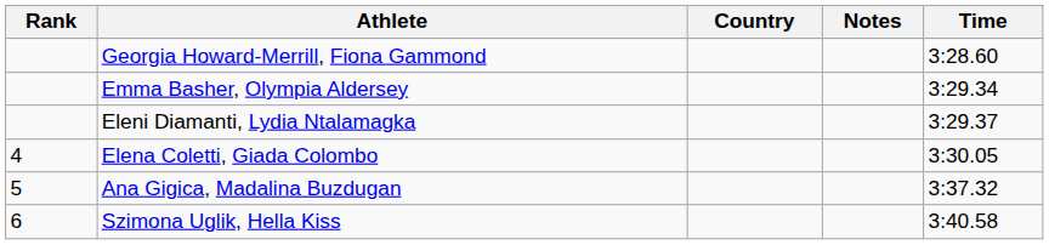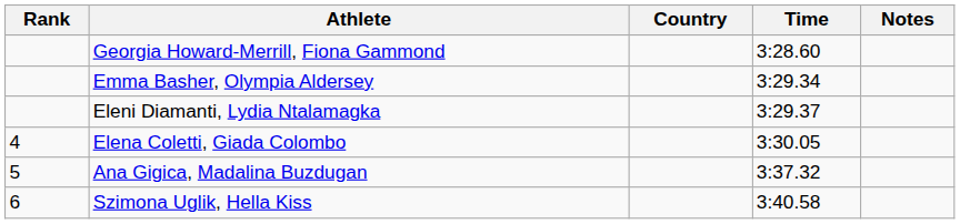columns swapped: Time <-> Notes
